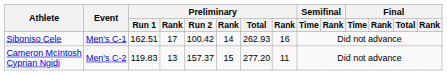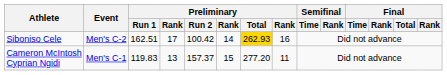Siboniso Cele | Event: Men's C-1 -> Men's C-2
Siboniso Cele | Preliminary / Total: no background -> gold background
Cameron McIntosh Cyprian Ngidi | Event: Men's C-2 -> Men's C-1
